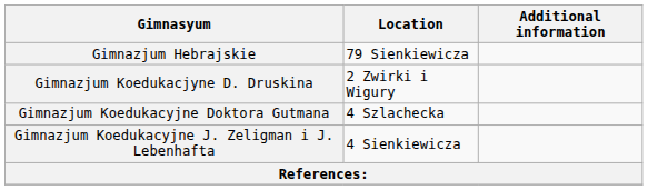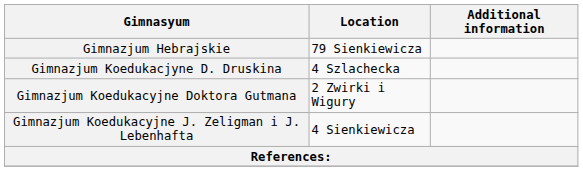Gimnazjum Koedukacjyne D. Druskina | Location: 2 Zwirki i Wigury -> 4 Szlachecka
Gimnazjum Koedukacyjne Doktora Gutmana | Location: 4 Szlachecka -> 2 Zwirki i Wigury
